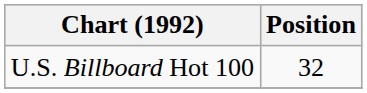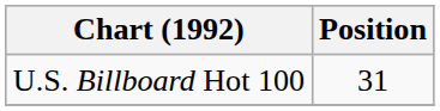U.S. Billboard Hot 100 | Position: 32 -> 31
